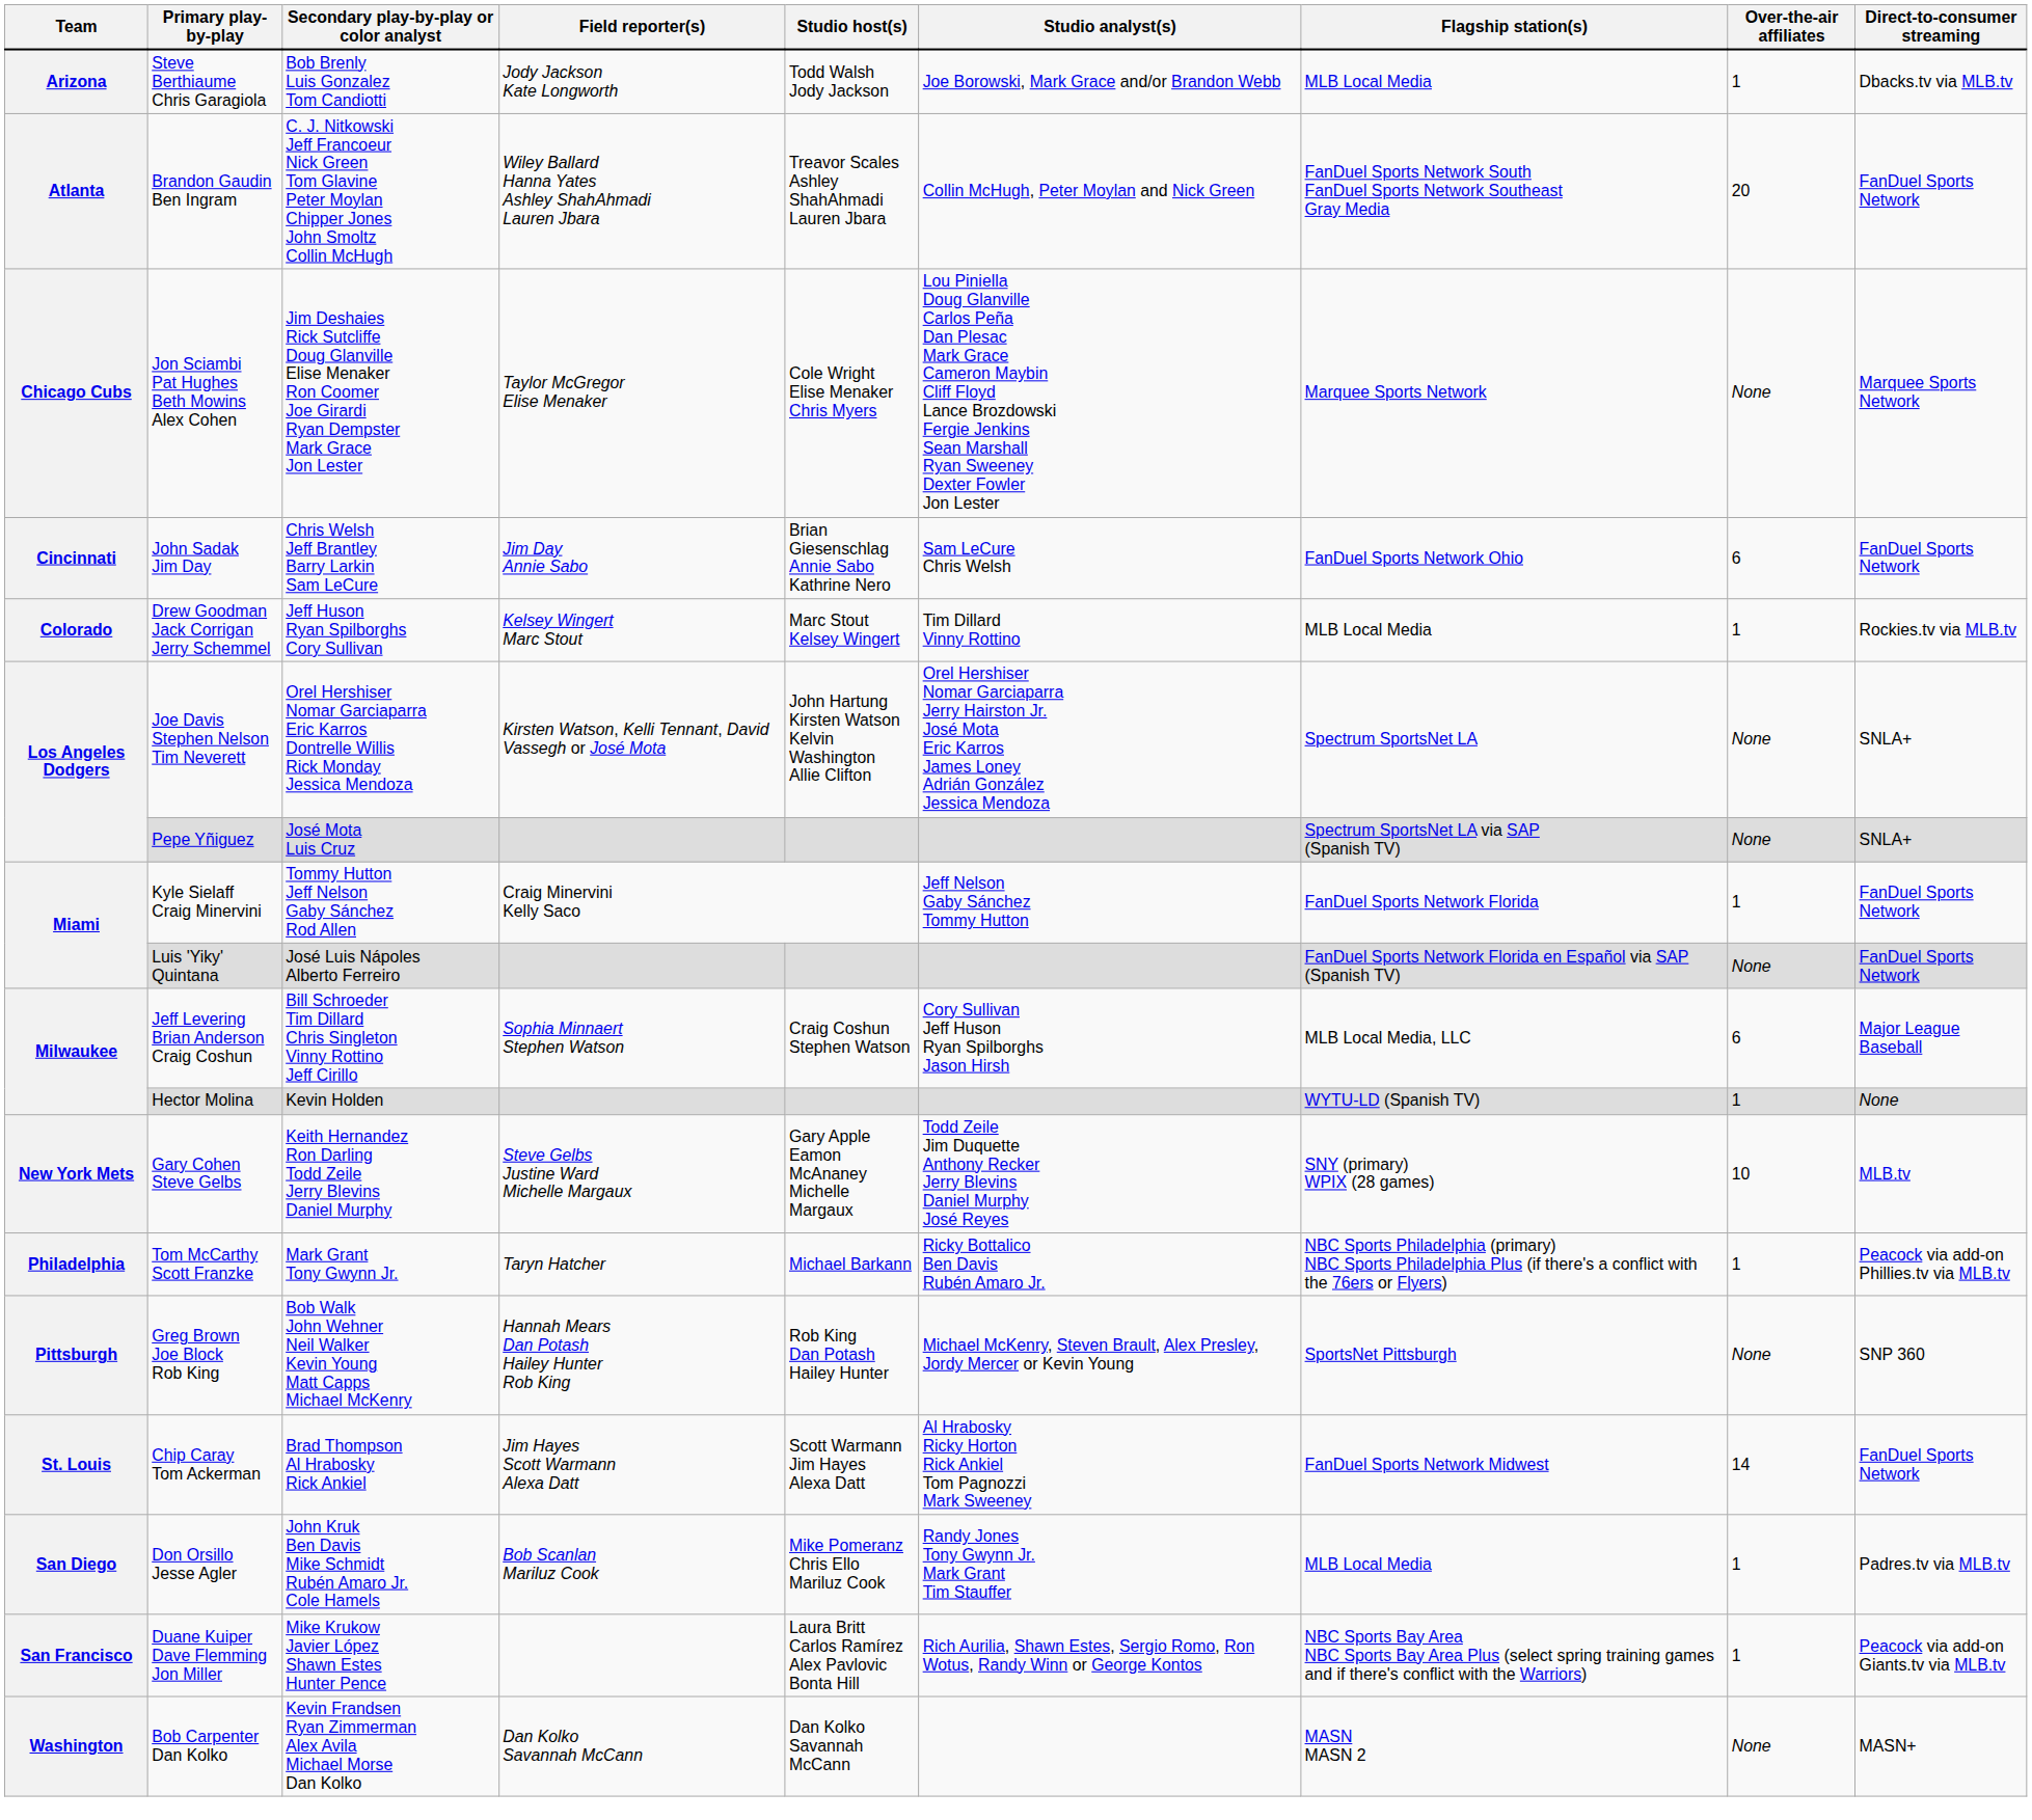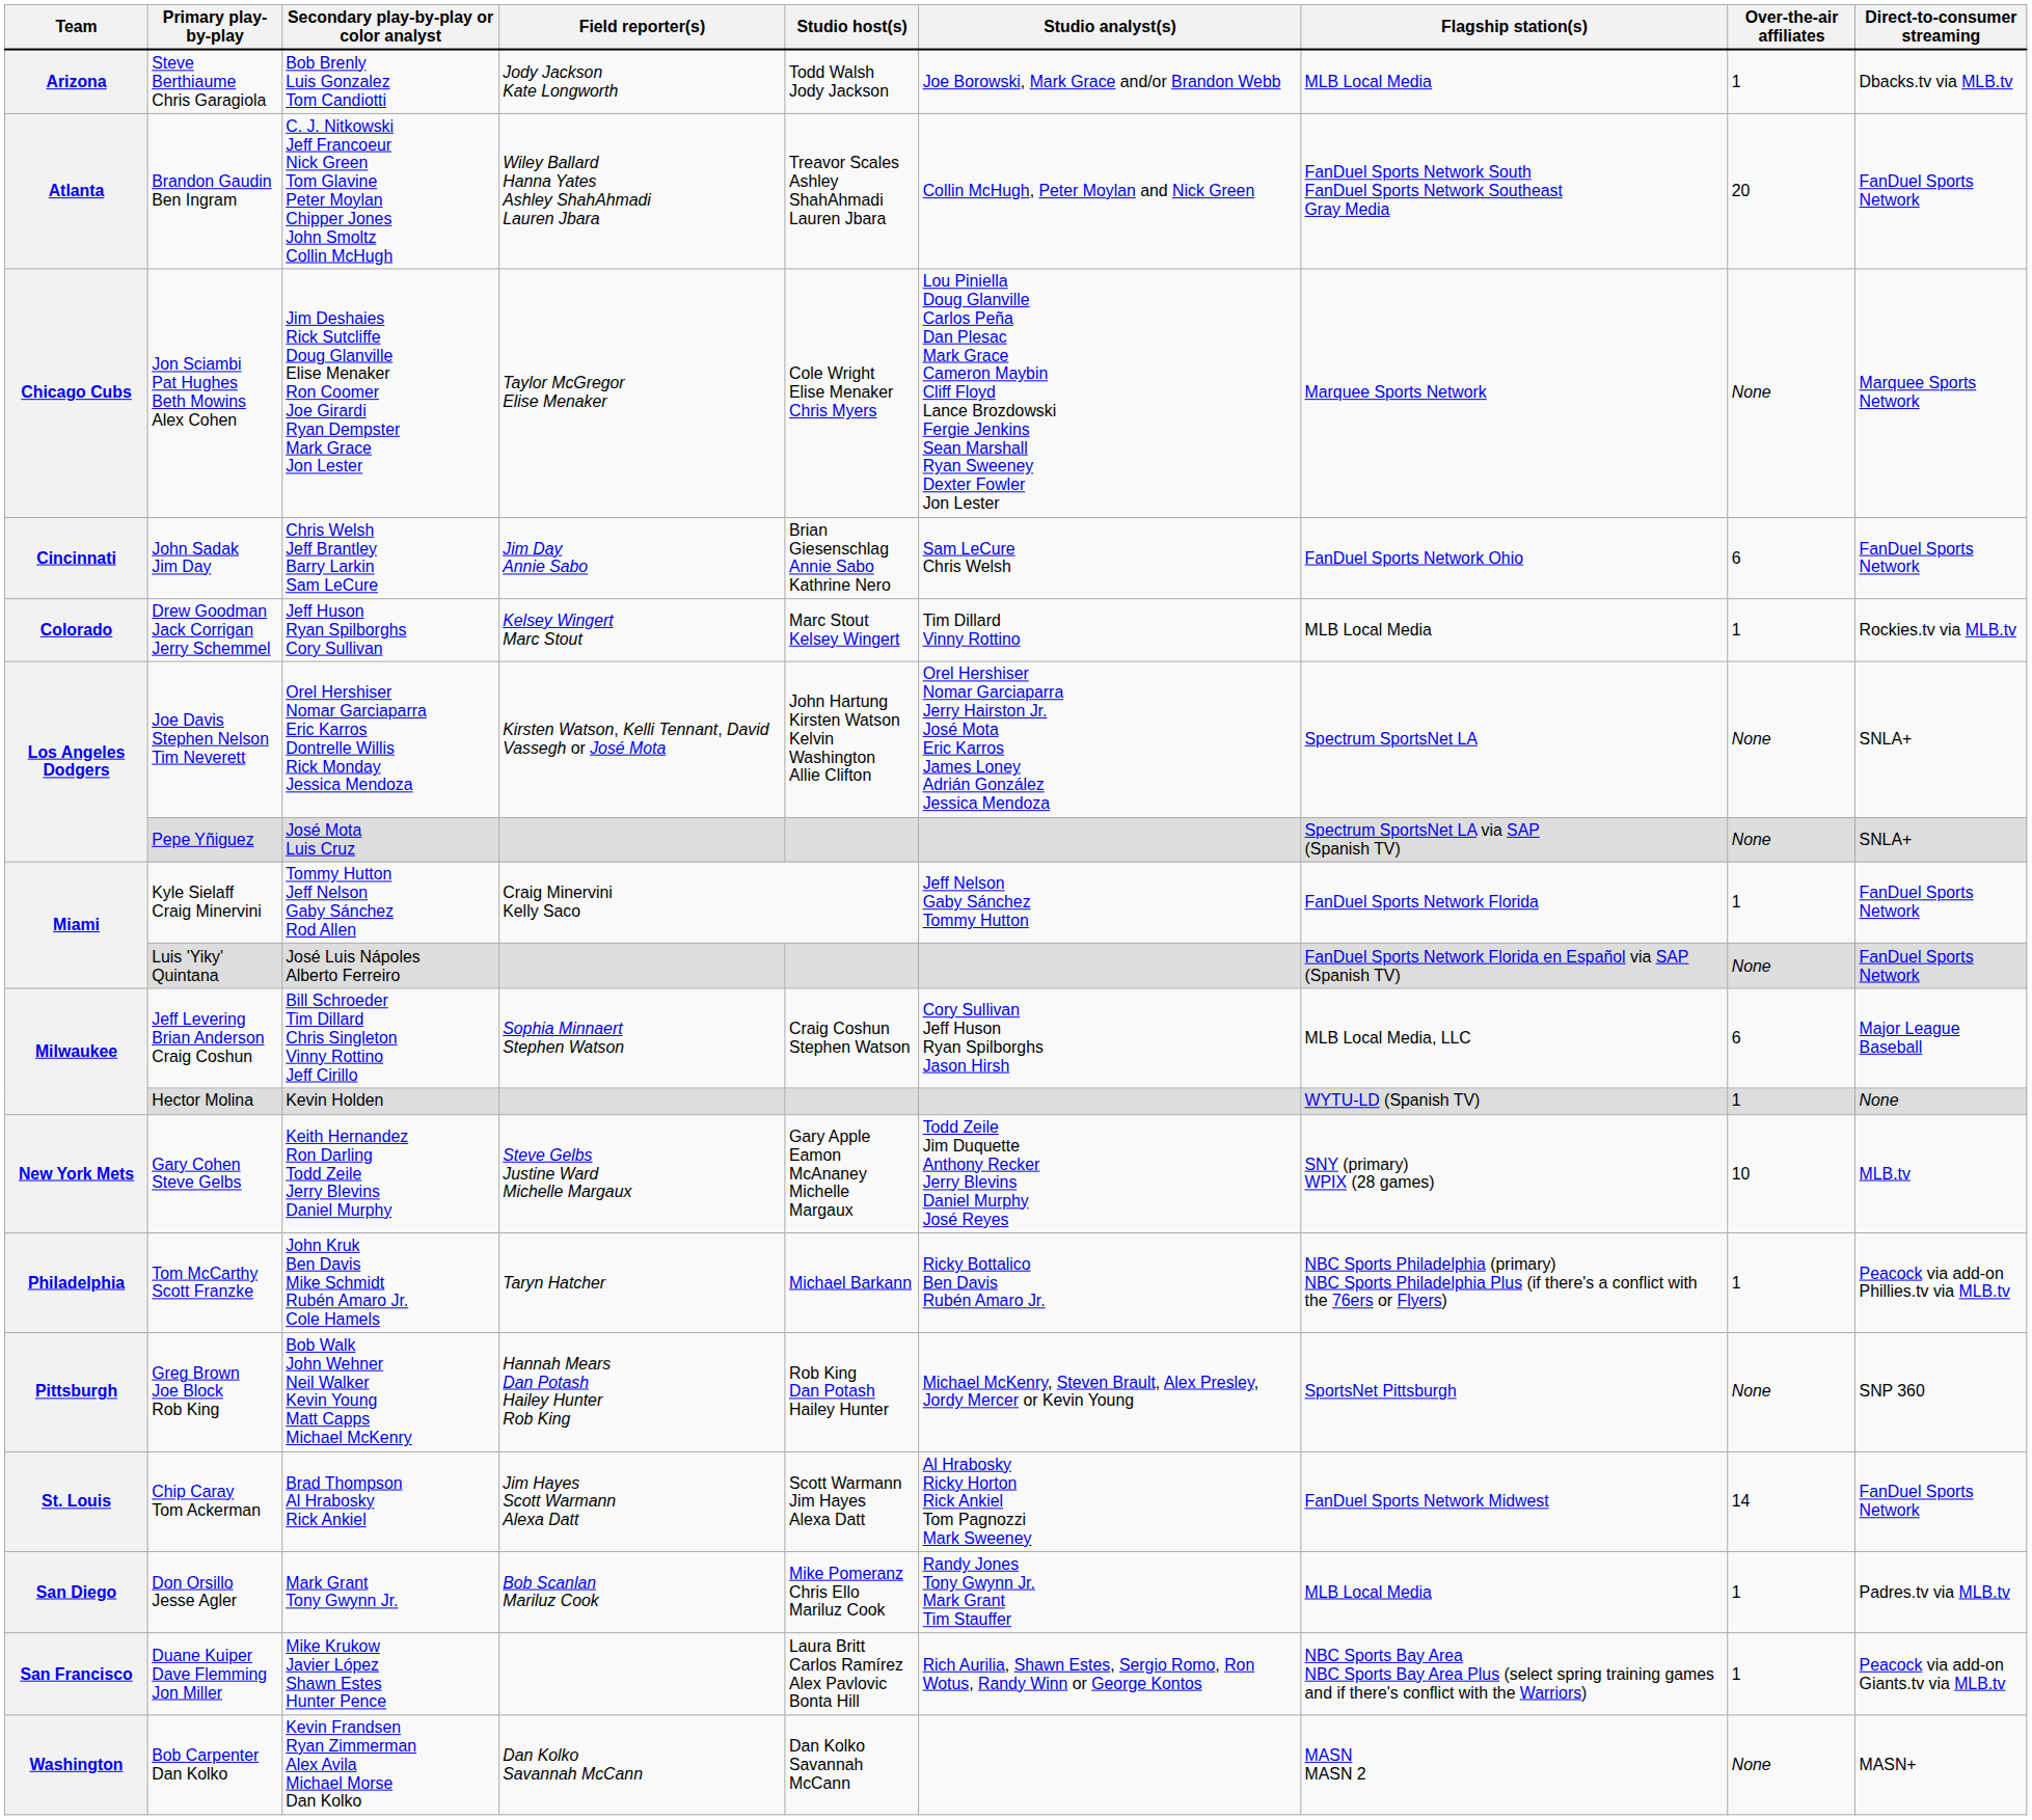Tom McCarthy Scott Franzke | Secondary play-by-play or color analyst: Mark Grant Tony Gwynn Jr. -> John Kruk Ben Davis Mike Schmidt Rubén Amaro Jr. Cole Hamels
Don Orsillo Jesse Agler | Secondary play-by-play or color analyst: John Kruk Ben Davis Mike Schmidt Rubén Amaro Jr. Cole Hamels -> Mark Grant Tony Gwynn Jr.
